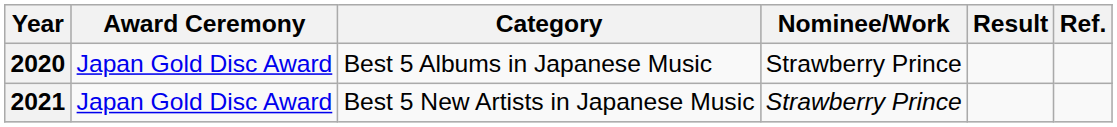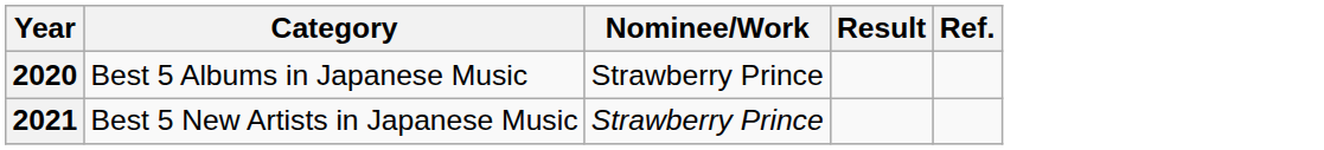- column: Award Ceremony | Japan Gold Disc Award | Japan Gold Disc Award
